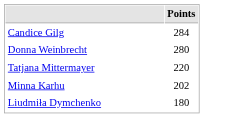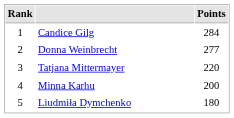+ column: Rank | 1 | 2 | 3 | 4 | 5
Donna Weinbrecht | Points: 280 -> 277
Minna Karhu | Points: 202 -> 200
